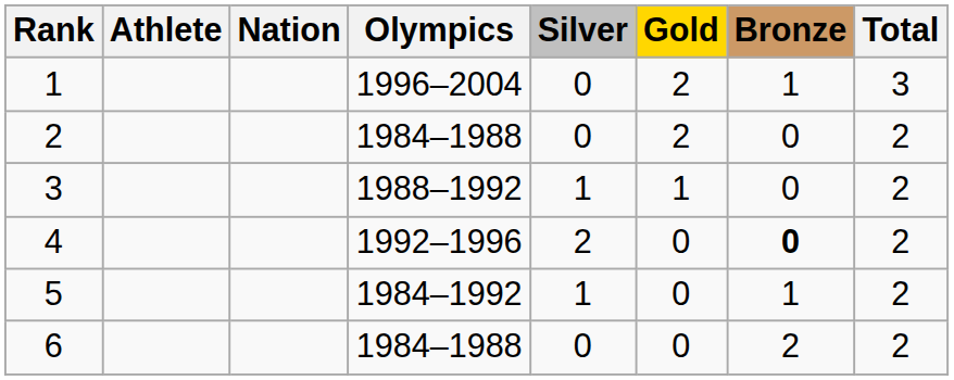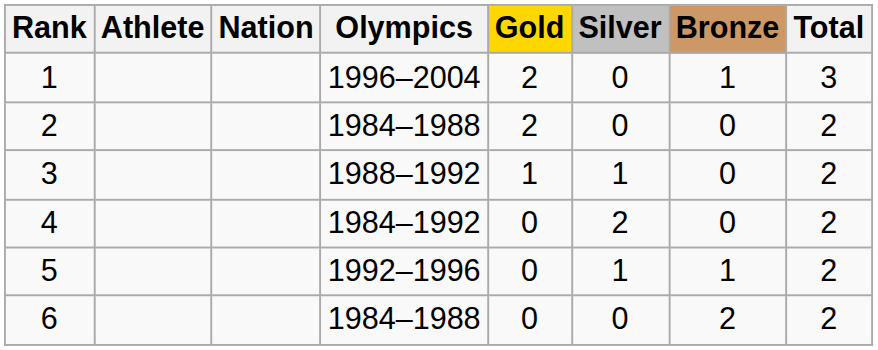columns swapped: Gold <-> Silver
4 | Olympics: 1992–1996 -> 1984–1992
4 | Bronze: bold -> normal
5 | Olympics: 1984–1992 -> 1992–1996
